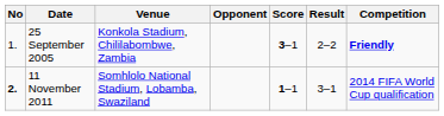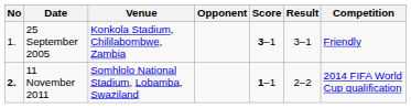25 September 2005 | Result: 2–2 -> 3–1
25 September 2005 | Competition: bold -> normal
11 November 2011 | Result: 3–1 -> 2–2
